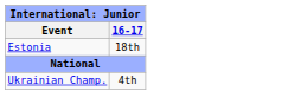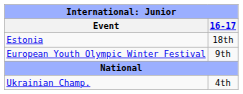+ row: European Youth Olympic Winter Festival | 9th
